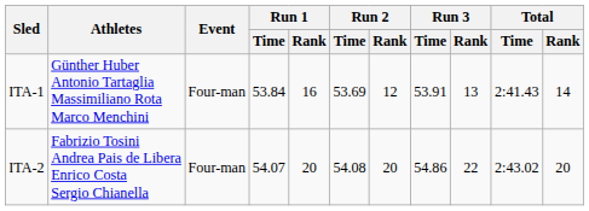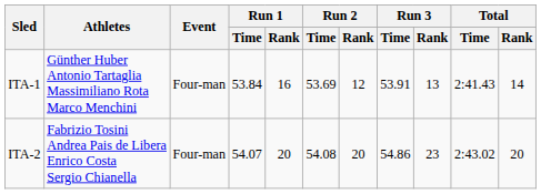ITA-2 | Run 3 / Rank: 22 -> 23
